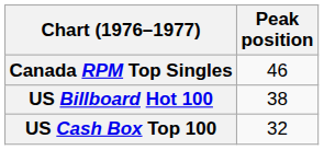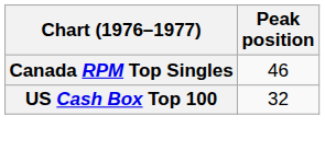- row: US Billboard Hot 100 | 38
